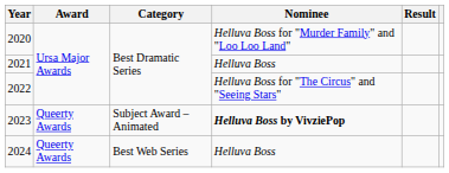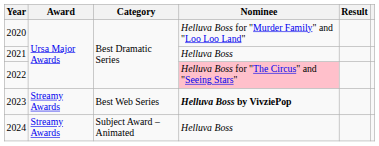2022 | Nominee: no background -> pink background
2023 | Award: Queerty Awards -> Streamy Awards
2023 | Category: Subject Award – Animated -> Best Web Series
2024 | Award: Queerty Awards -> Streamy Awards
2024 | Category: Best Web Series -> Subject Award – Animated
